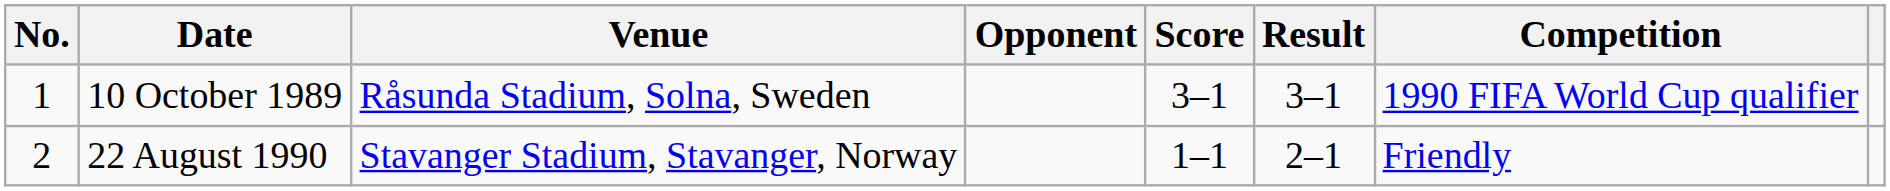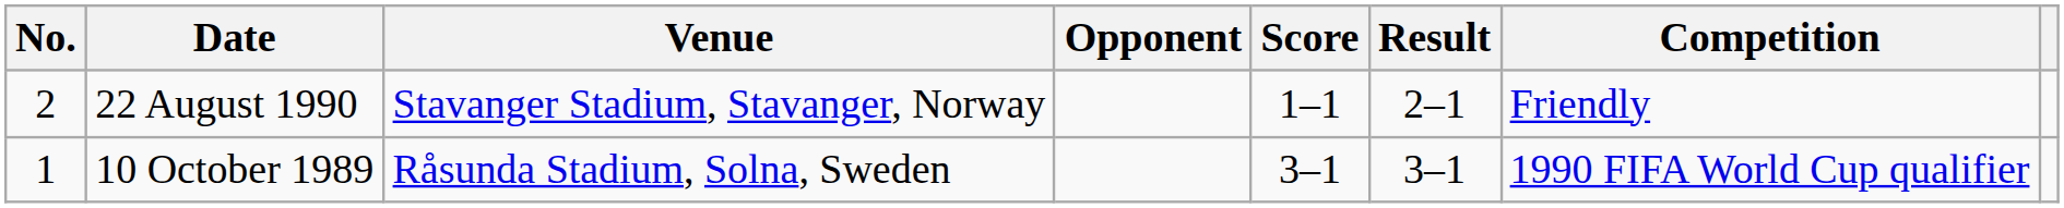rows swapped: 10 October 1989 <-> 22 August 1990
